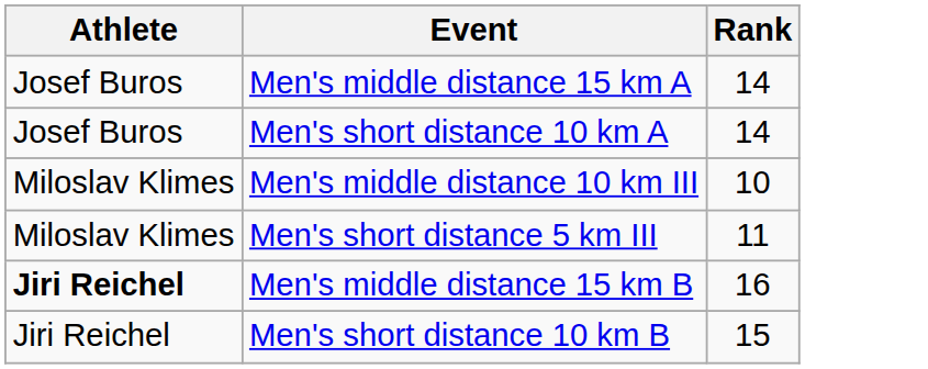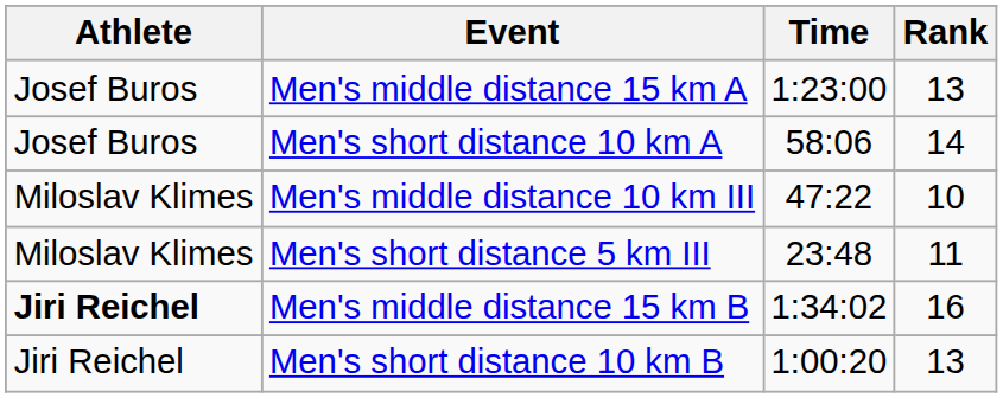+ column: Time | 1:23:00 | 58:06 | 47:22 | 23:48 | 1:34:02 | 1:00:20
Men's middle distance 15 km A | Rank: 14 -> 13
Men's short distance 10 km B | Rank: 15 -> 13
